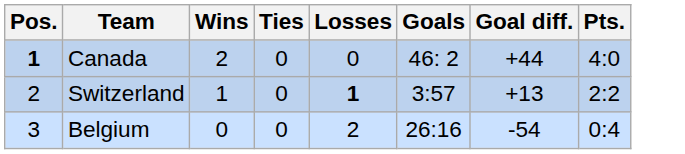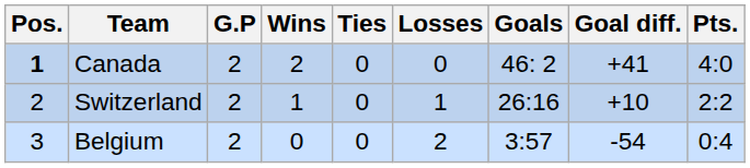+ column: G.P | 2 | 2 | 2
Canada | Goal diff.: +44 -> +41
Switzerland | Losses: bold -> normal
Switzerland | Goals: 3:57 -> 26:16
Switzerland | Goal diff.: +13 -> +10
Belgium | Goals: 26:16 -> 3:57
